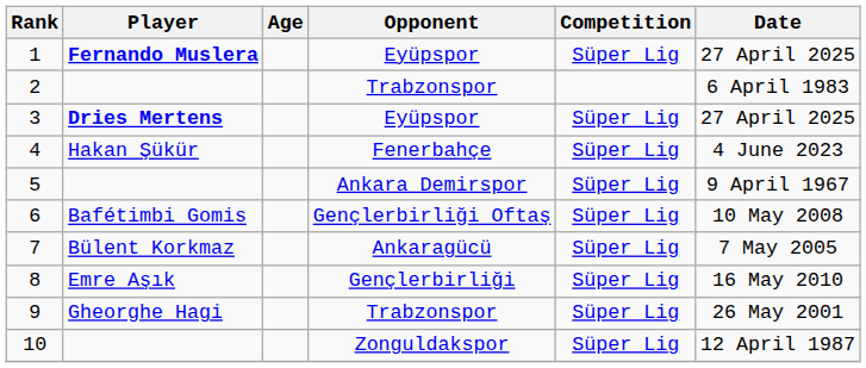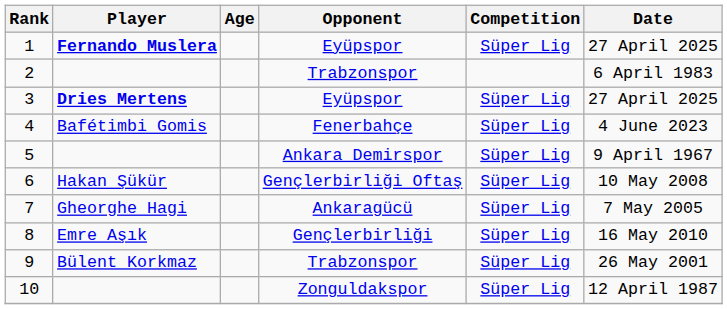4 | Player: Hakan Şükür -> Bafétimbi Gomis
6 | Player: Bafétimbi Gomis -> Hakan Şükür
7 | Player: Bülent Korkmaz -> Gheorghe Hagi
9 | Player: Gheorghe Hagi -> Bülent Korkmaz
